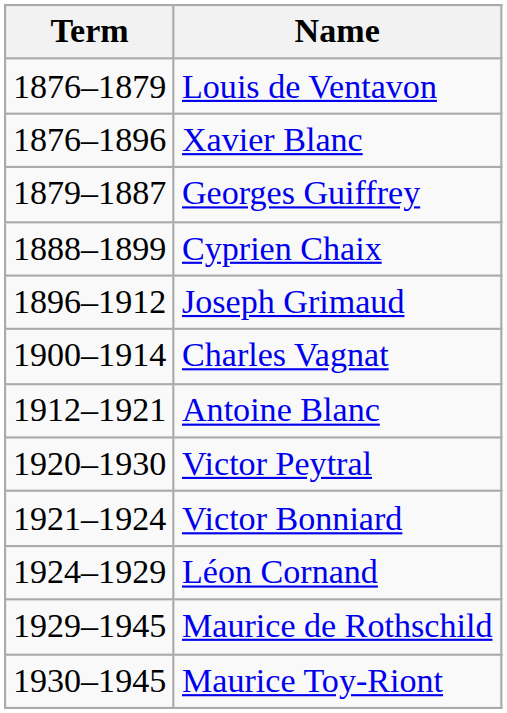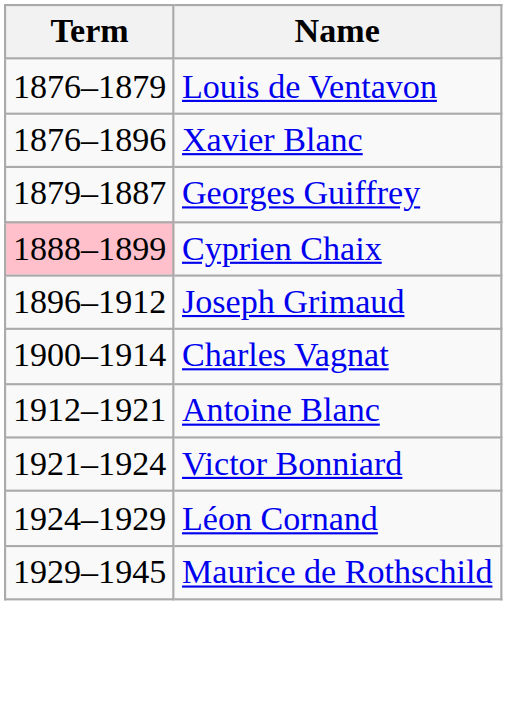Cyprien Chaix | Term: no background -> pink background
- row: 1920–1930 | Victor Peytral
- row: 1930–1945 | Maurice Toy-Riont
